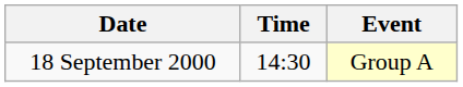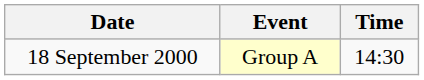columns swapped: Time <-> Event
